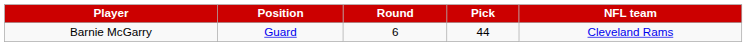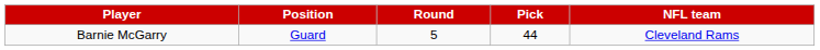Barnie McGarry | Round: 6 -> 5
